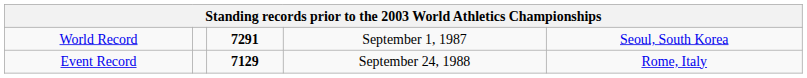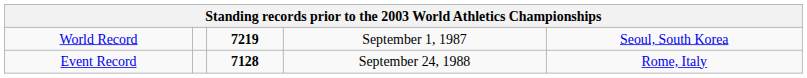World Record | column 3: 7291 -> 7219
Event Record | column 3: 7129 -> 7128
